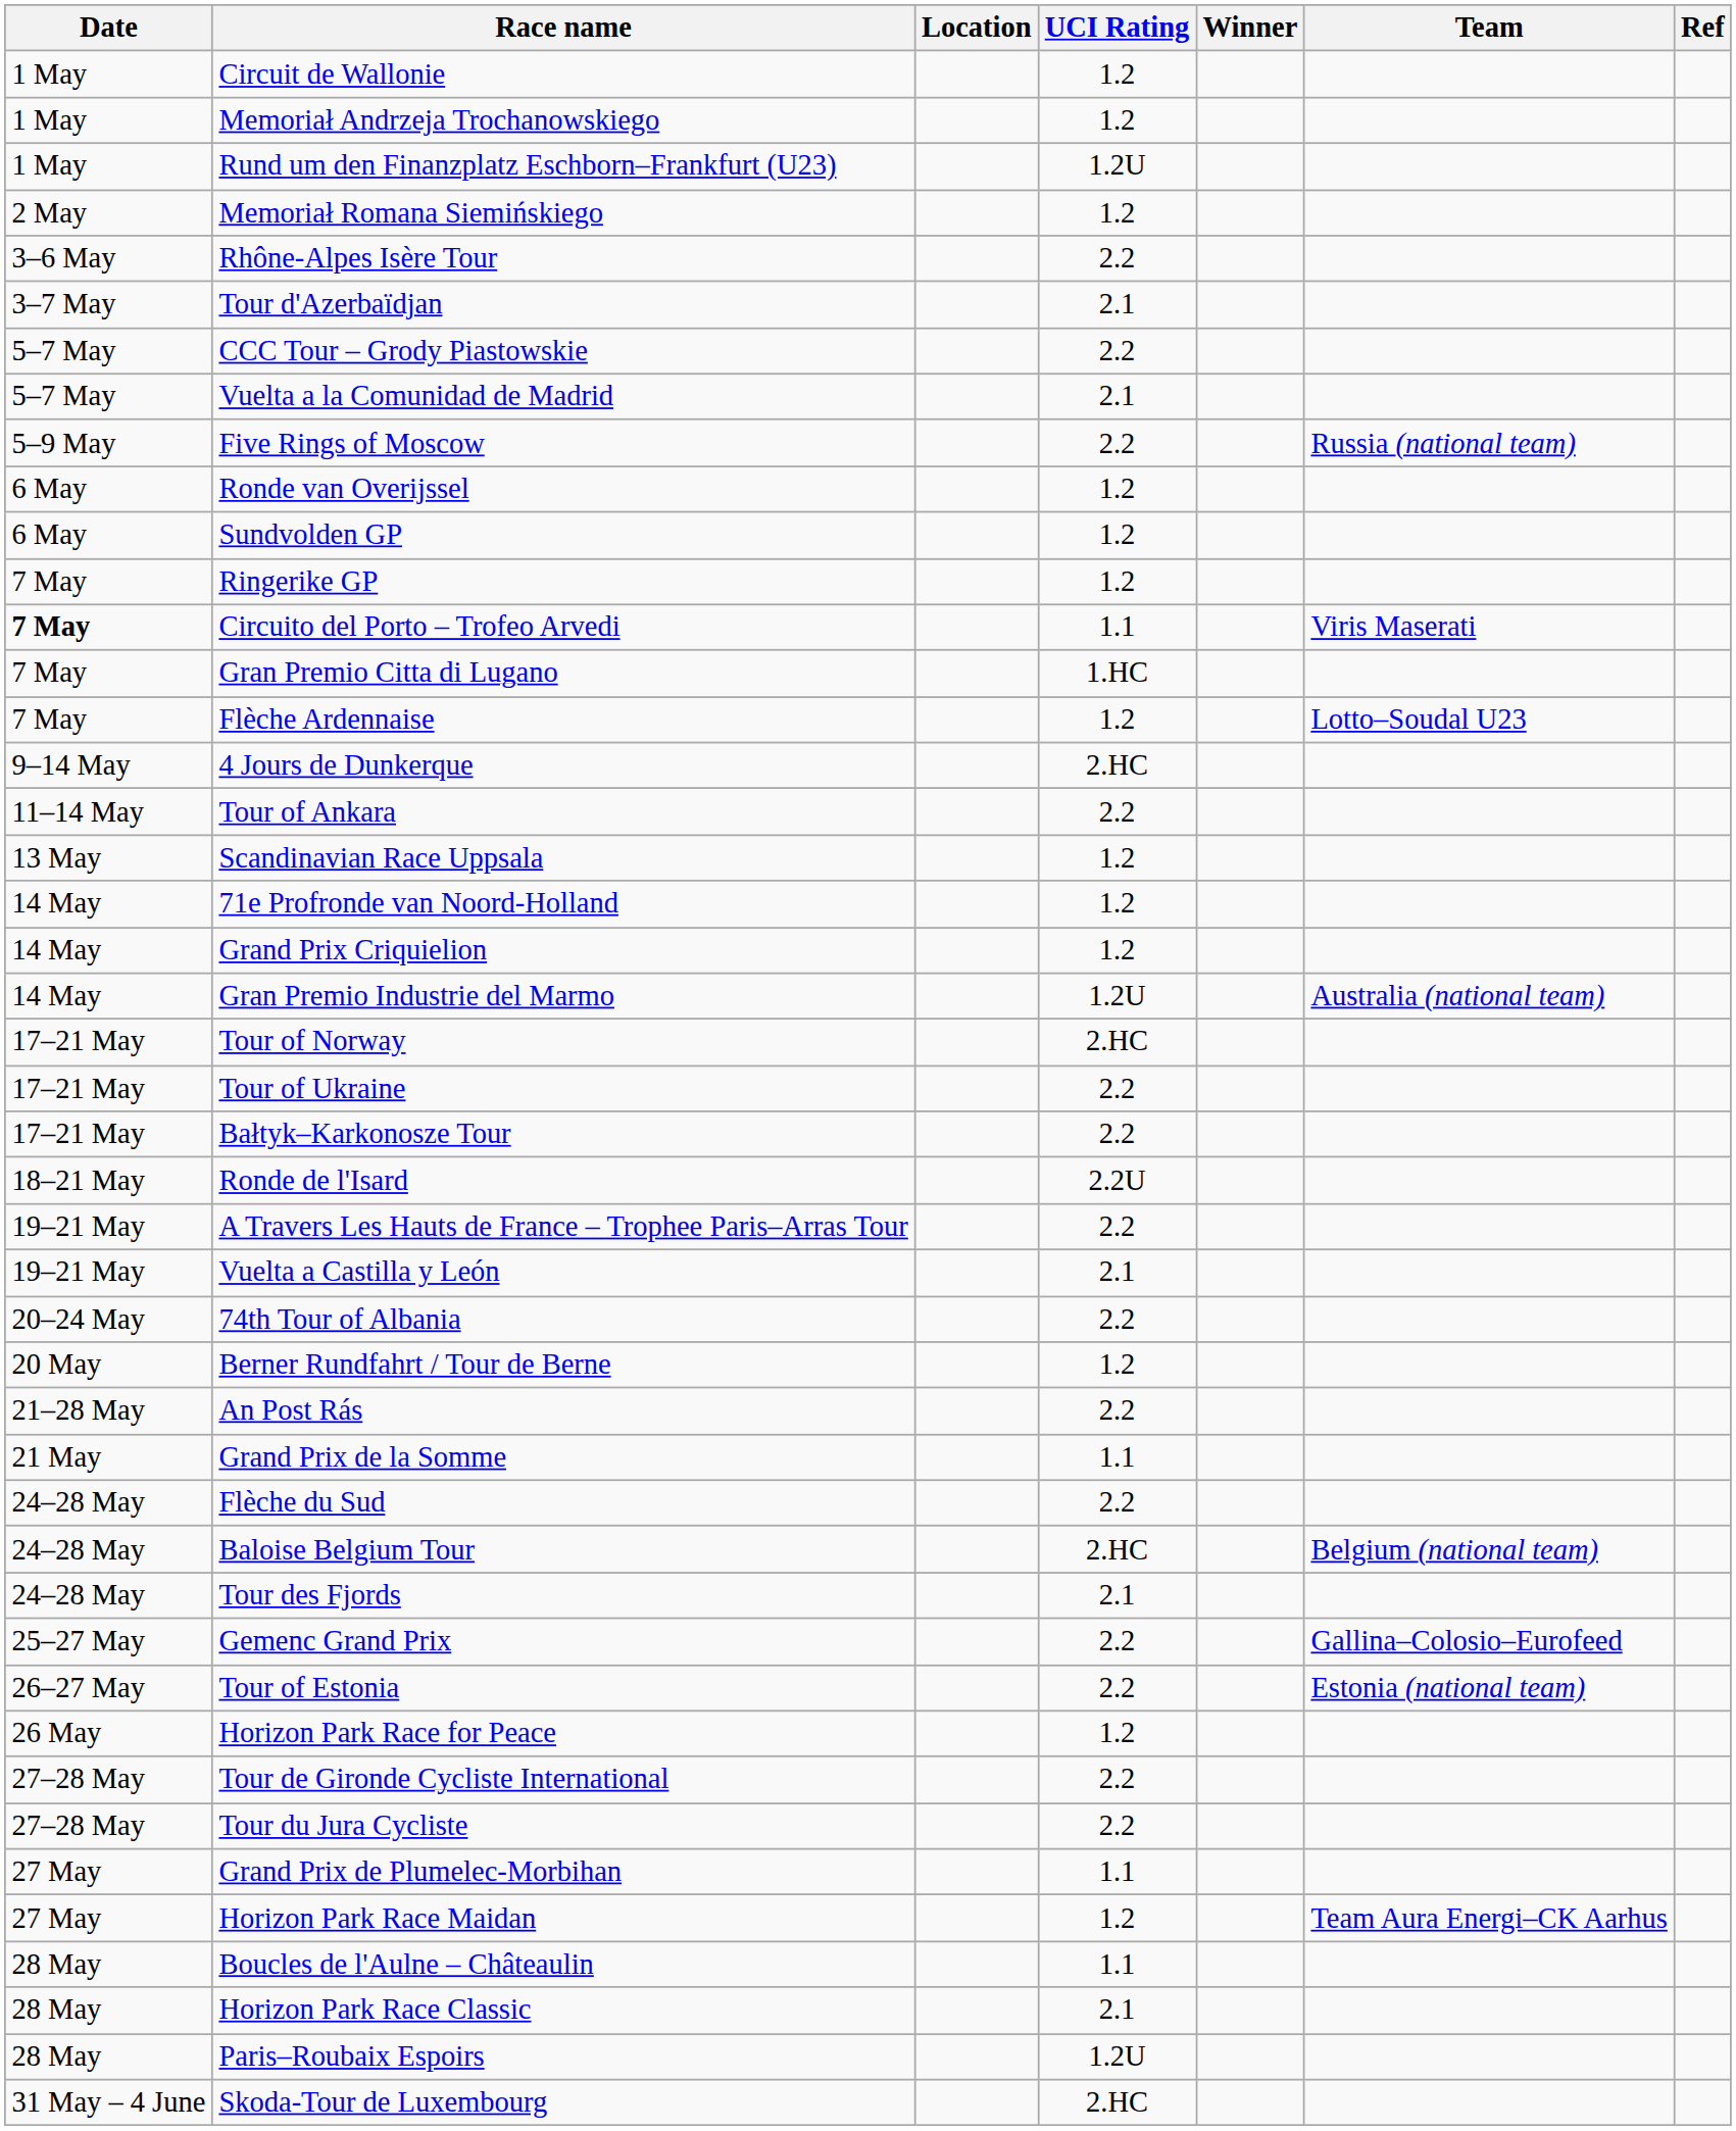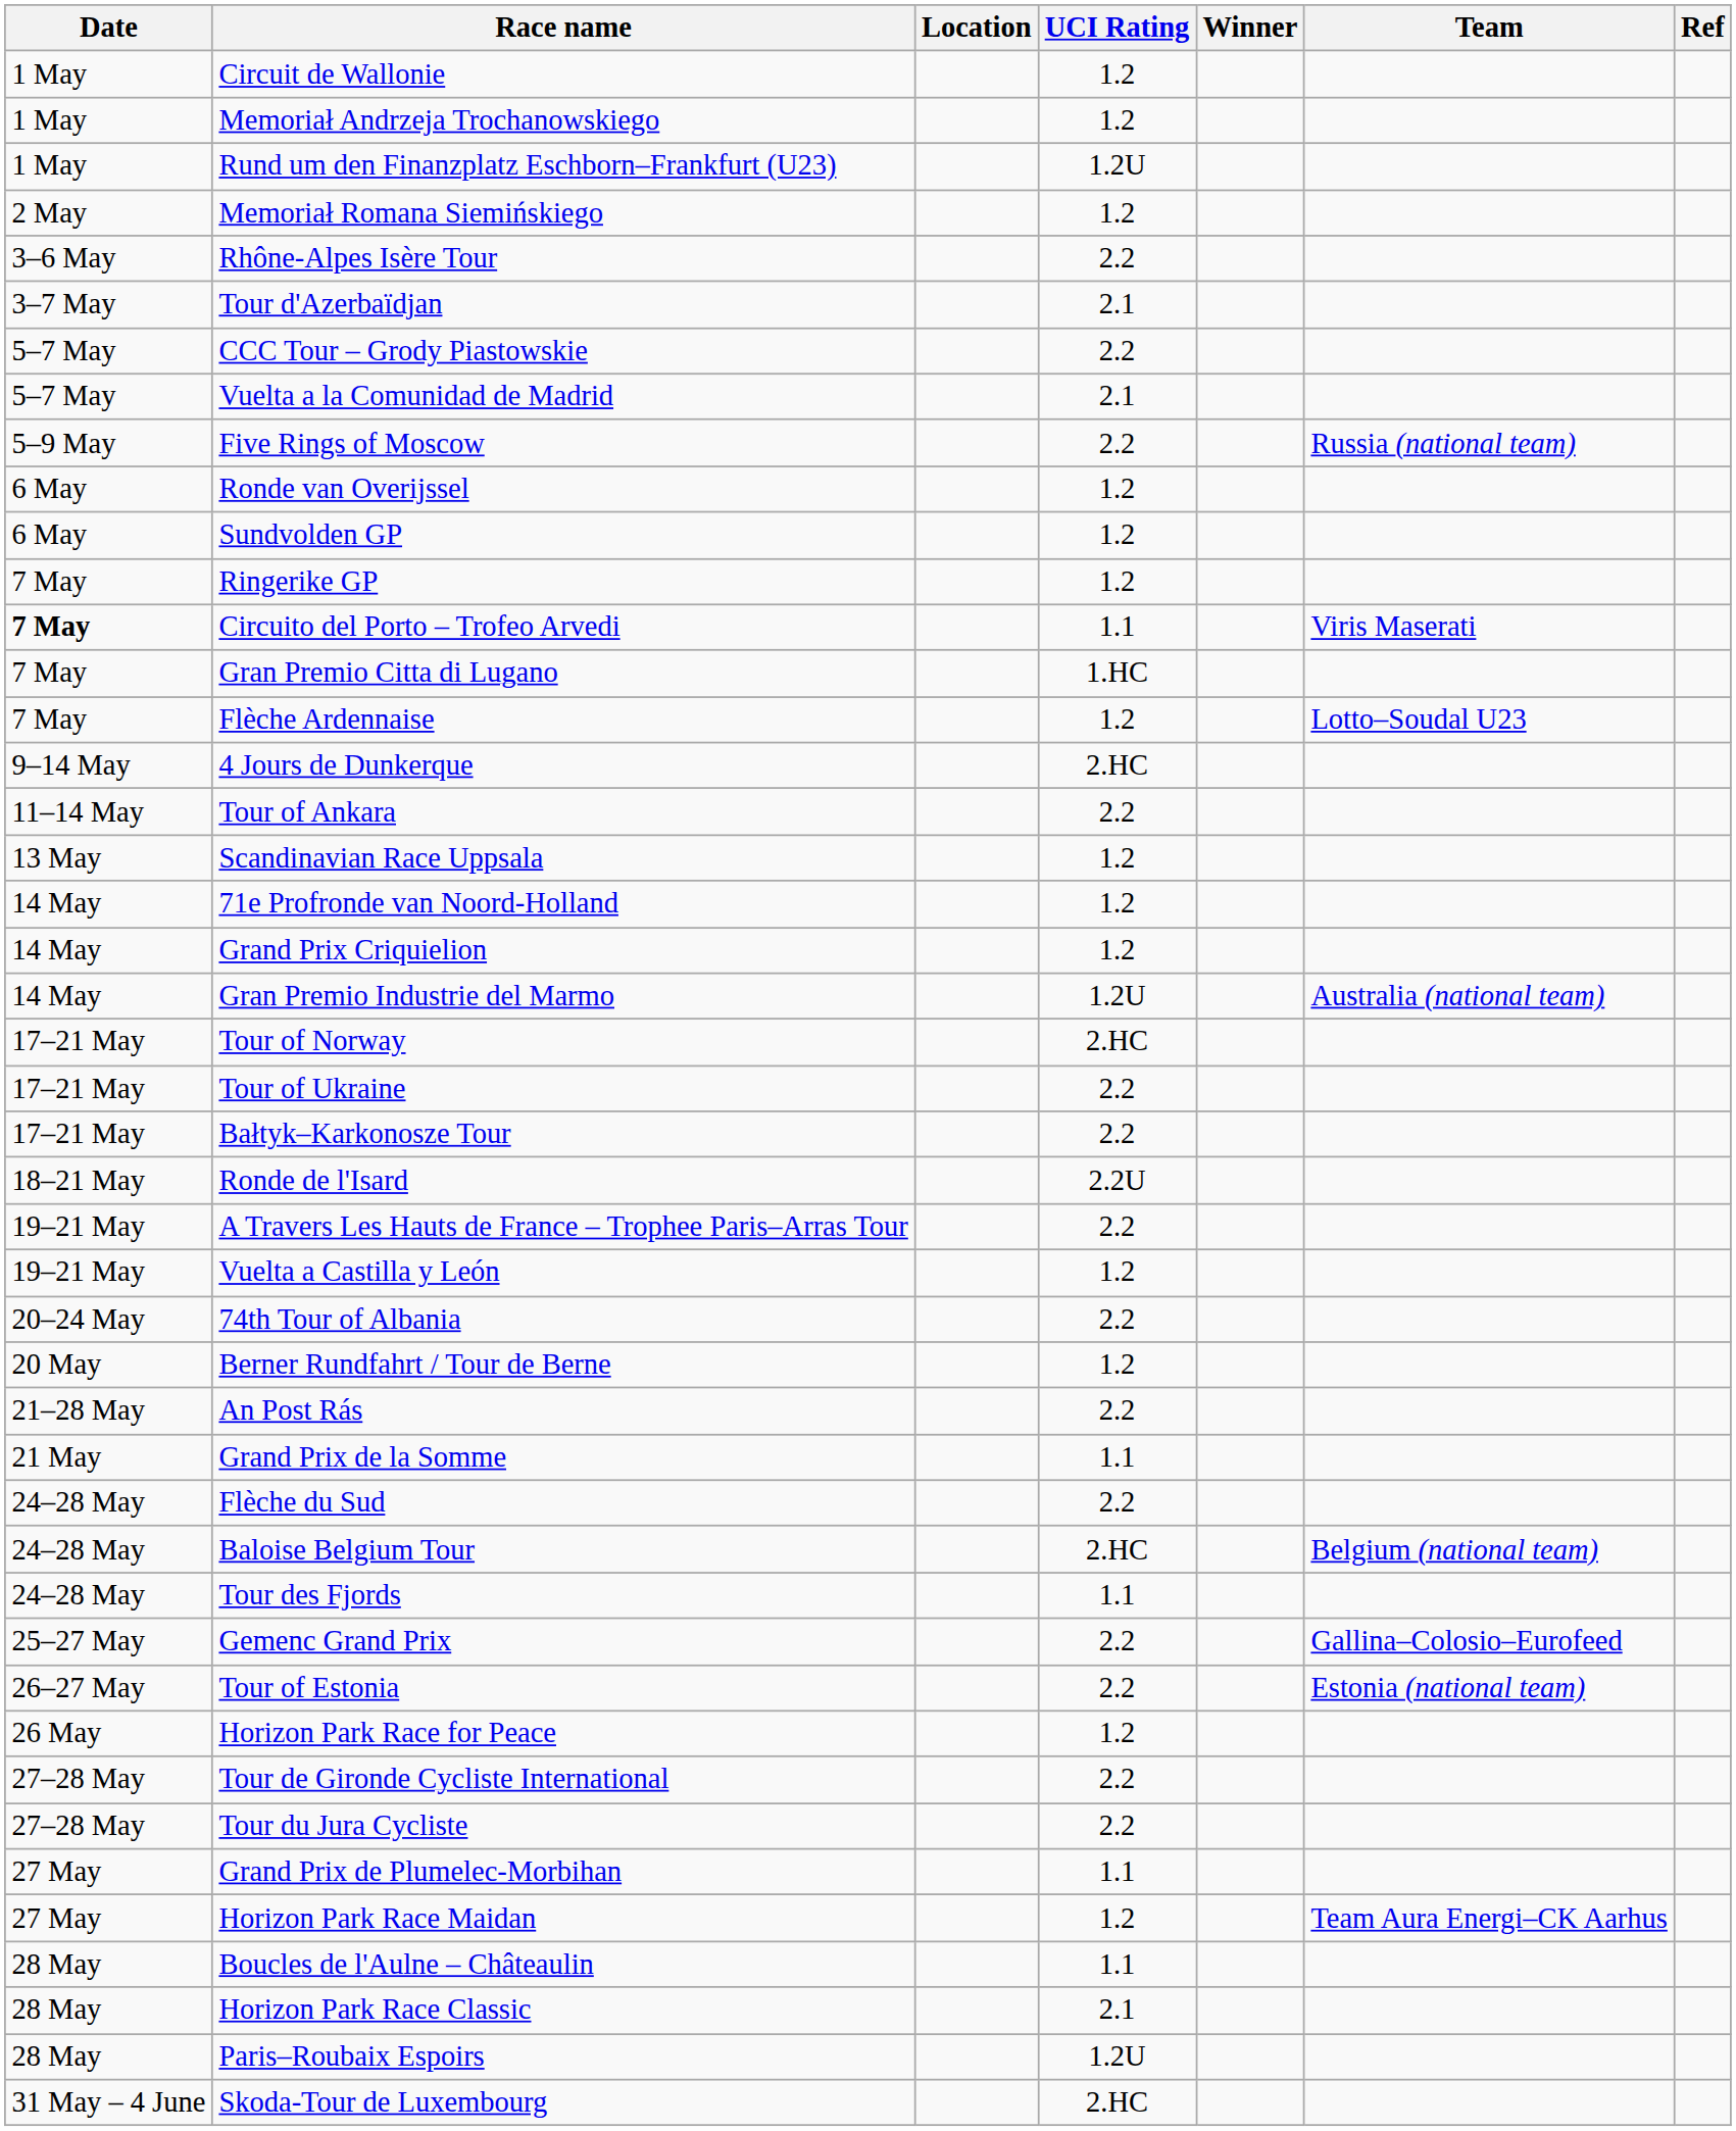Vuelta a Castilla y León | UCI Rating: 2.1 -> 1.2
Tour des Fjords | UCI Rating: 2.1 -> 1.1
